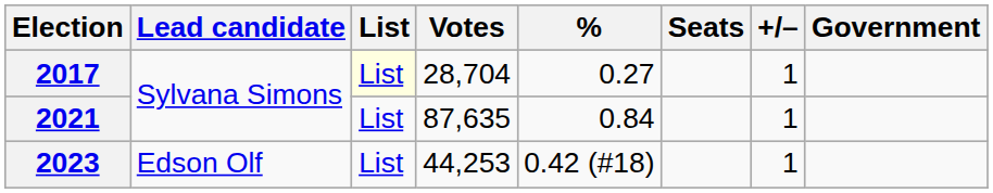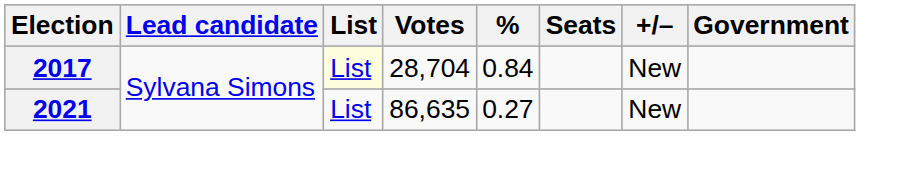2017 | %: 0.27 -> 0.84
2017 | +/–: 1 -> New
2021 | Votes: 87,635 -> 86,635
2021 | %: 0.84 -> 0.27
2021 | +/–: 1 -> New
- row: 2023 | Edson Olf | List | 44,253 | 0.42 (#18) | 1
